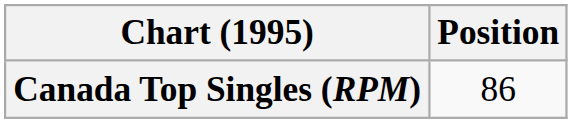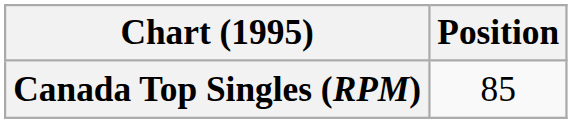Canada Top Singles (RPM) | Position: 86 -> 85
